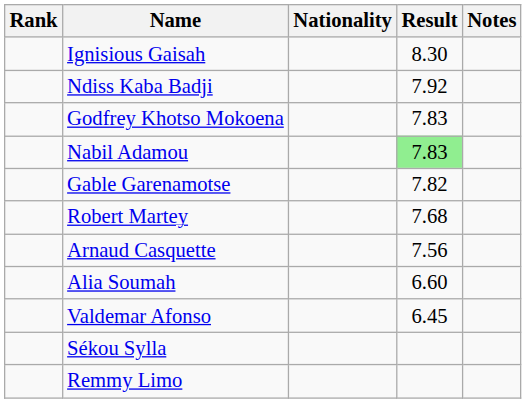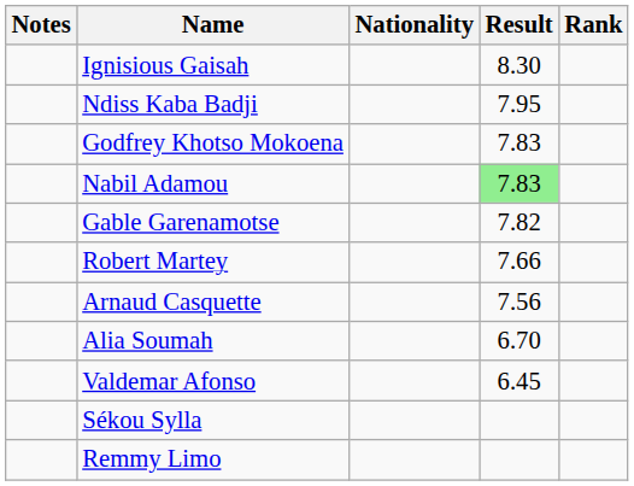columns swapped: Rank <-> Notes
Ndiss Kaba Badji | Result: 7.92 -> 7.95
Robert Martey | Result: 7.68 -> 7.66
Alia Soumah | Result: 6.60 -> 6.70
